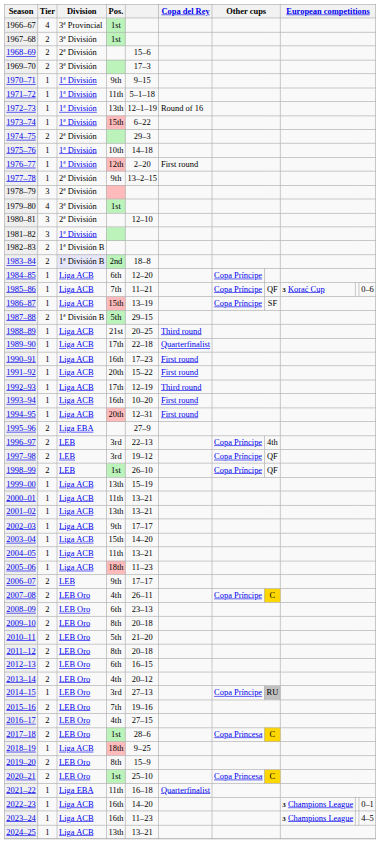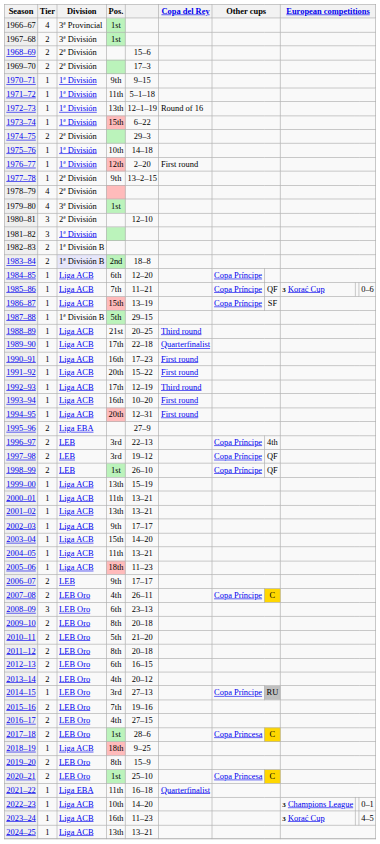1969–70 | Division: 3ª División -> 2ª División
1978–79 | Tier: 3 -> 4
1987–88 | Tier: 2 -> 1
2008–09 | Tier: 2 -> 3
2022–23 | Pos.: 16th -> 10th
2023–24 | column 9: 3 Champions League -> 3 Korać Cup
